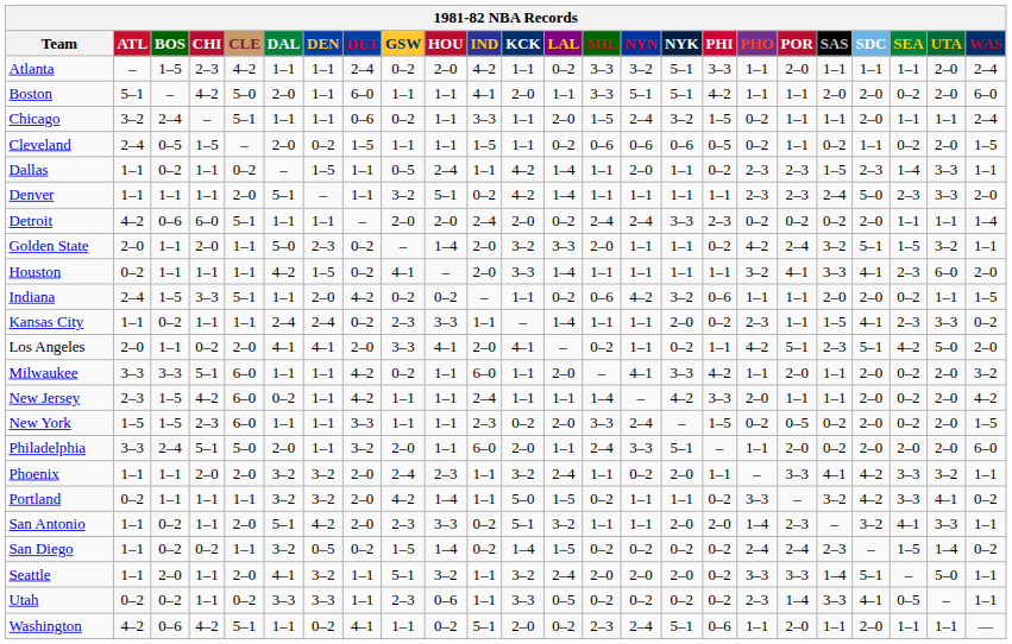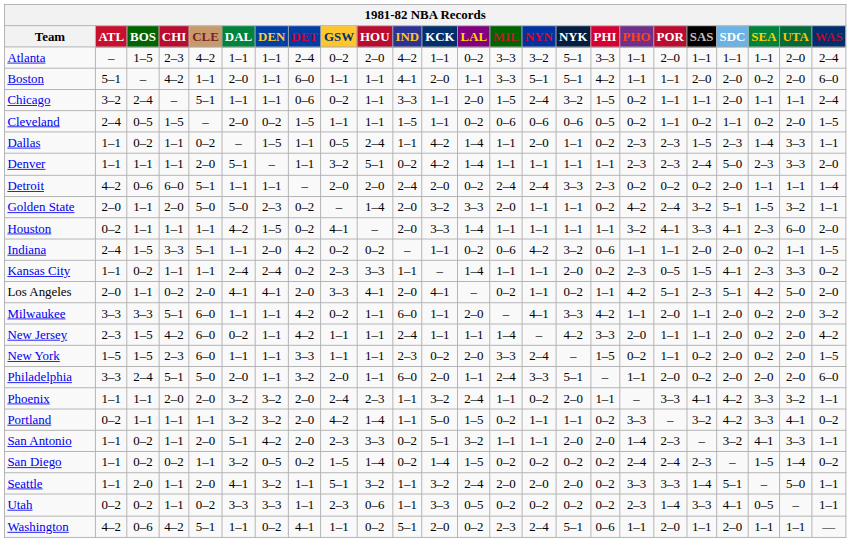Boston | CLE: 5–0 -> 1–1
Golden State | CLE: 1–1 -> 5–0
Kansas City | POR: 1–1 -> 0–5
New York | POR: 0–5 -> 1–1
